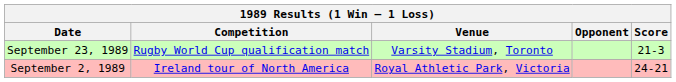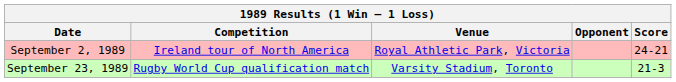rows swapped: September 23, 1989 <-> September 2, 1989
